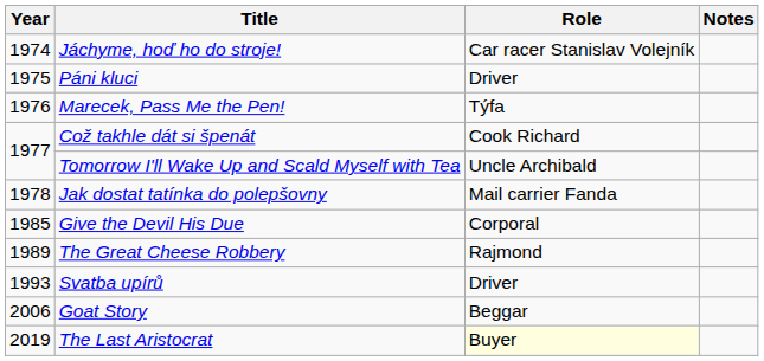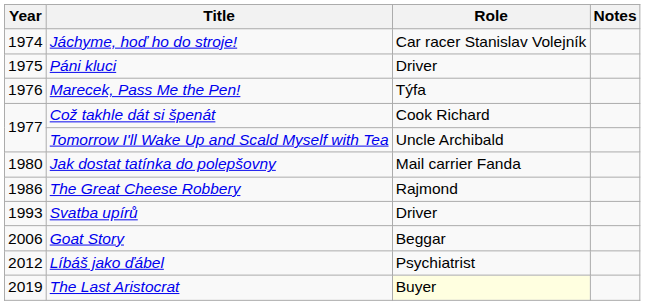Jak dostat tatínka do polepšovny | Year: 1978 -> 1980
- row: 1985 | Give the Devil His Due | Corporal
The Great Cheese Robbery | Year: 1989 -> 1986
+ row: 2012 | Líbáš jako ďábel | Psychiatrist
